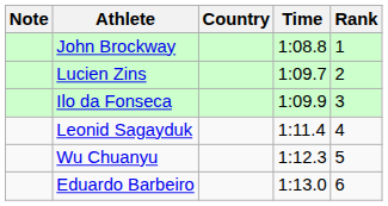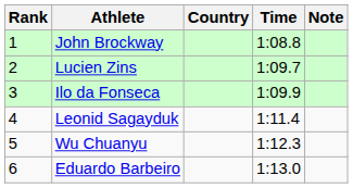columns swapped: Rank <-> Note
